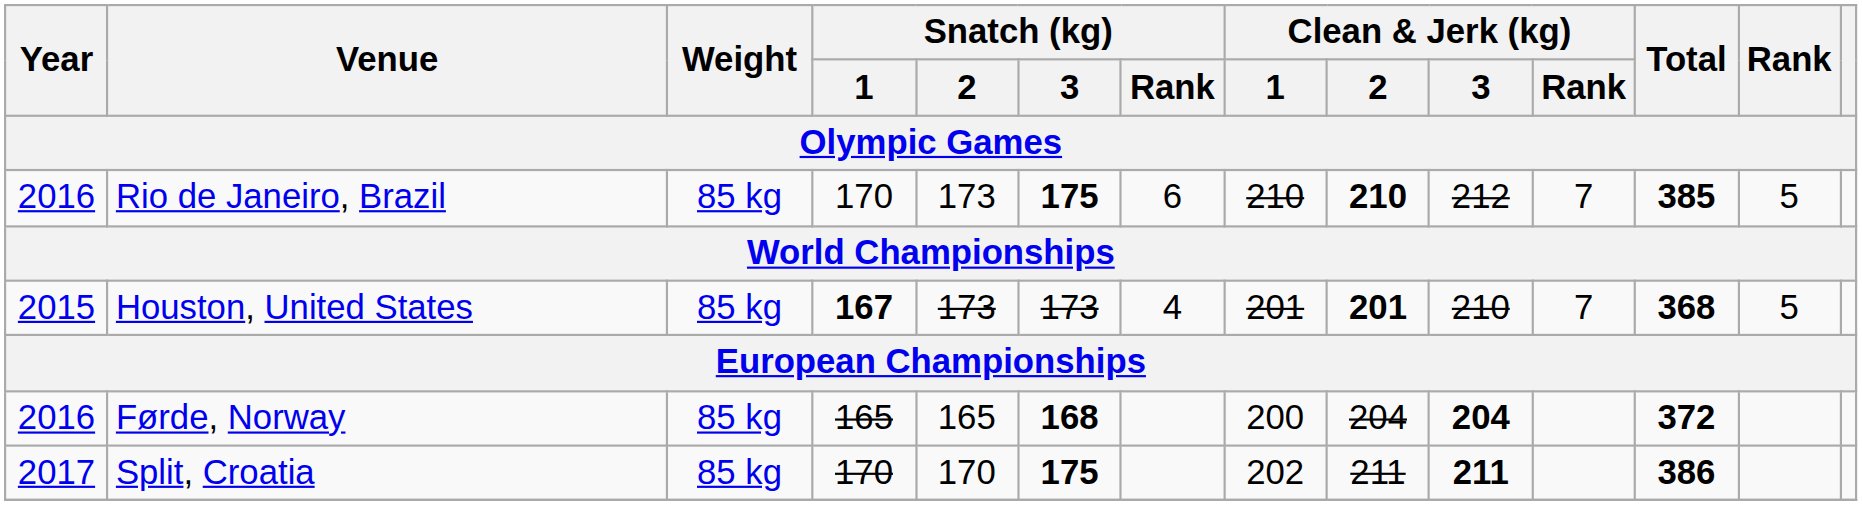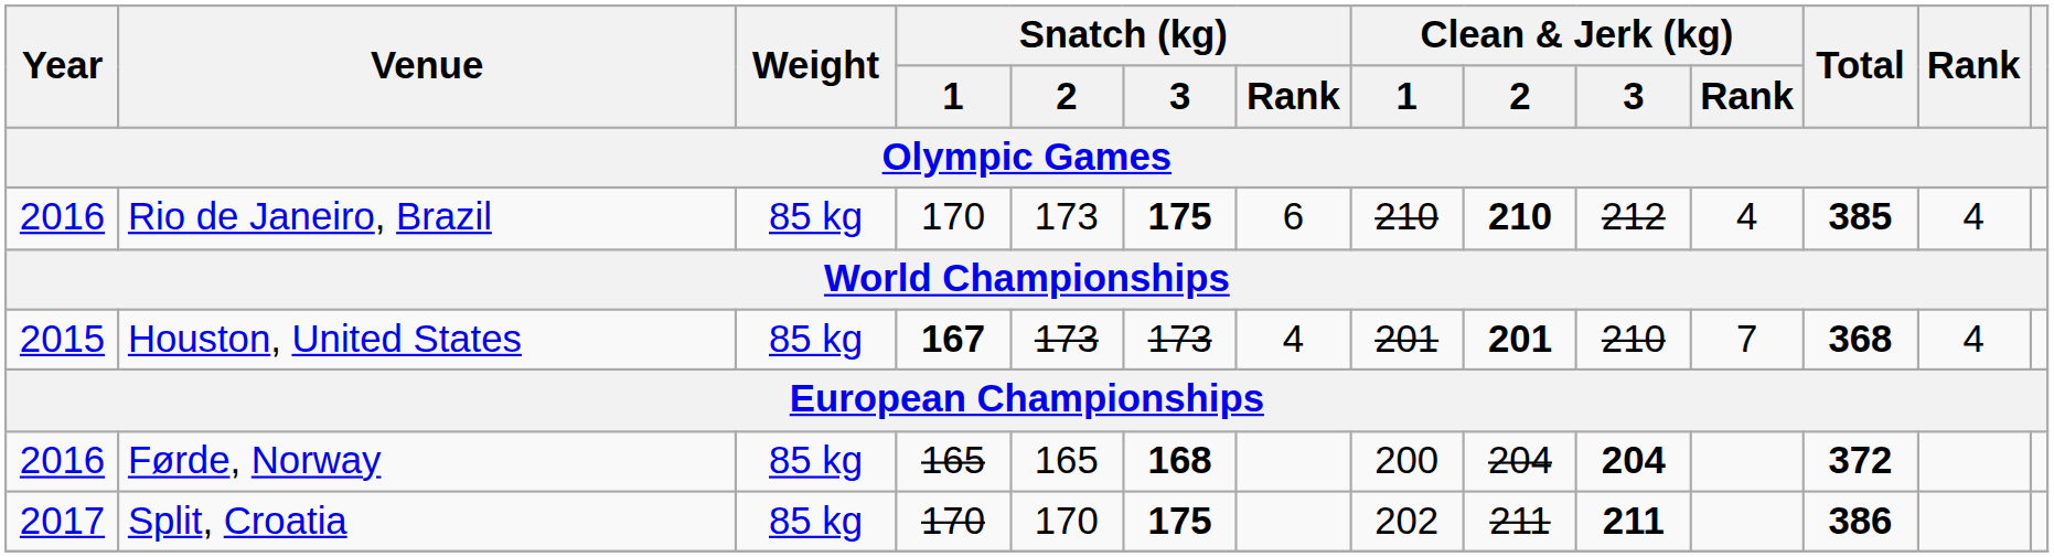Rio de Janeiro, Brazil | Clean & Jerk (kg) / Rank: 7 -> 4
Rio de Janeiro, Brazil | Rank: 5 -> 4
Houston, United States | Rank: 5 -> 4
